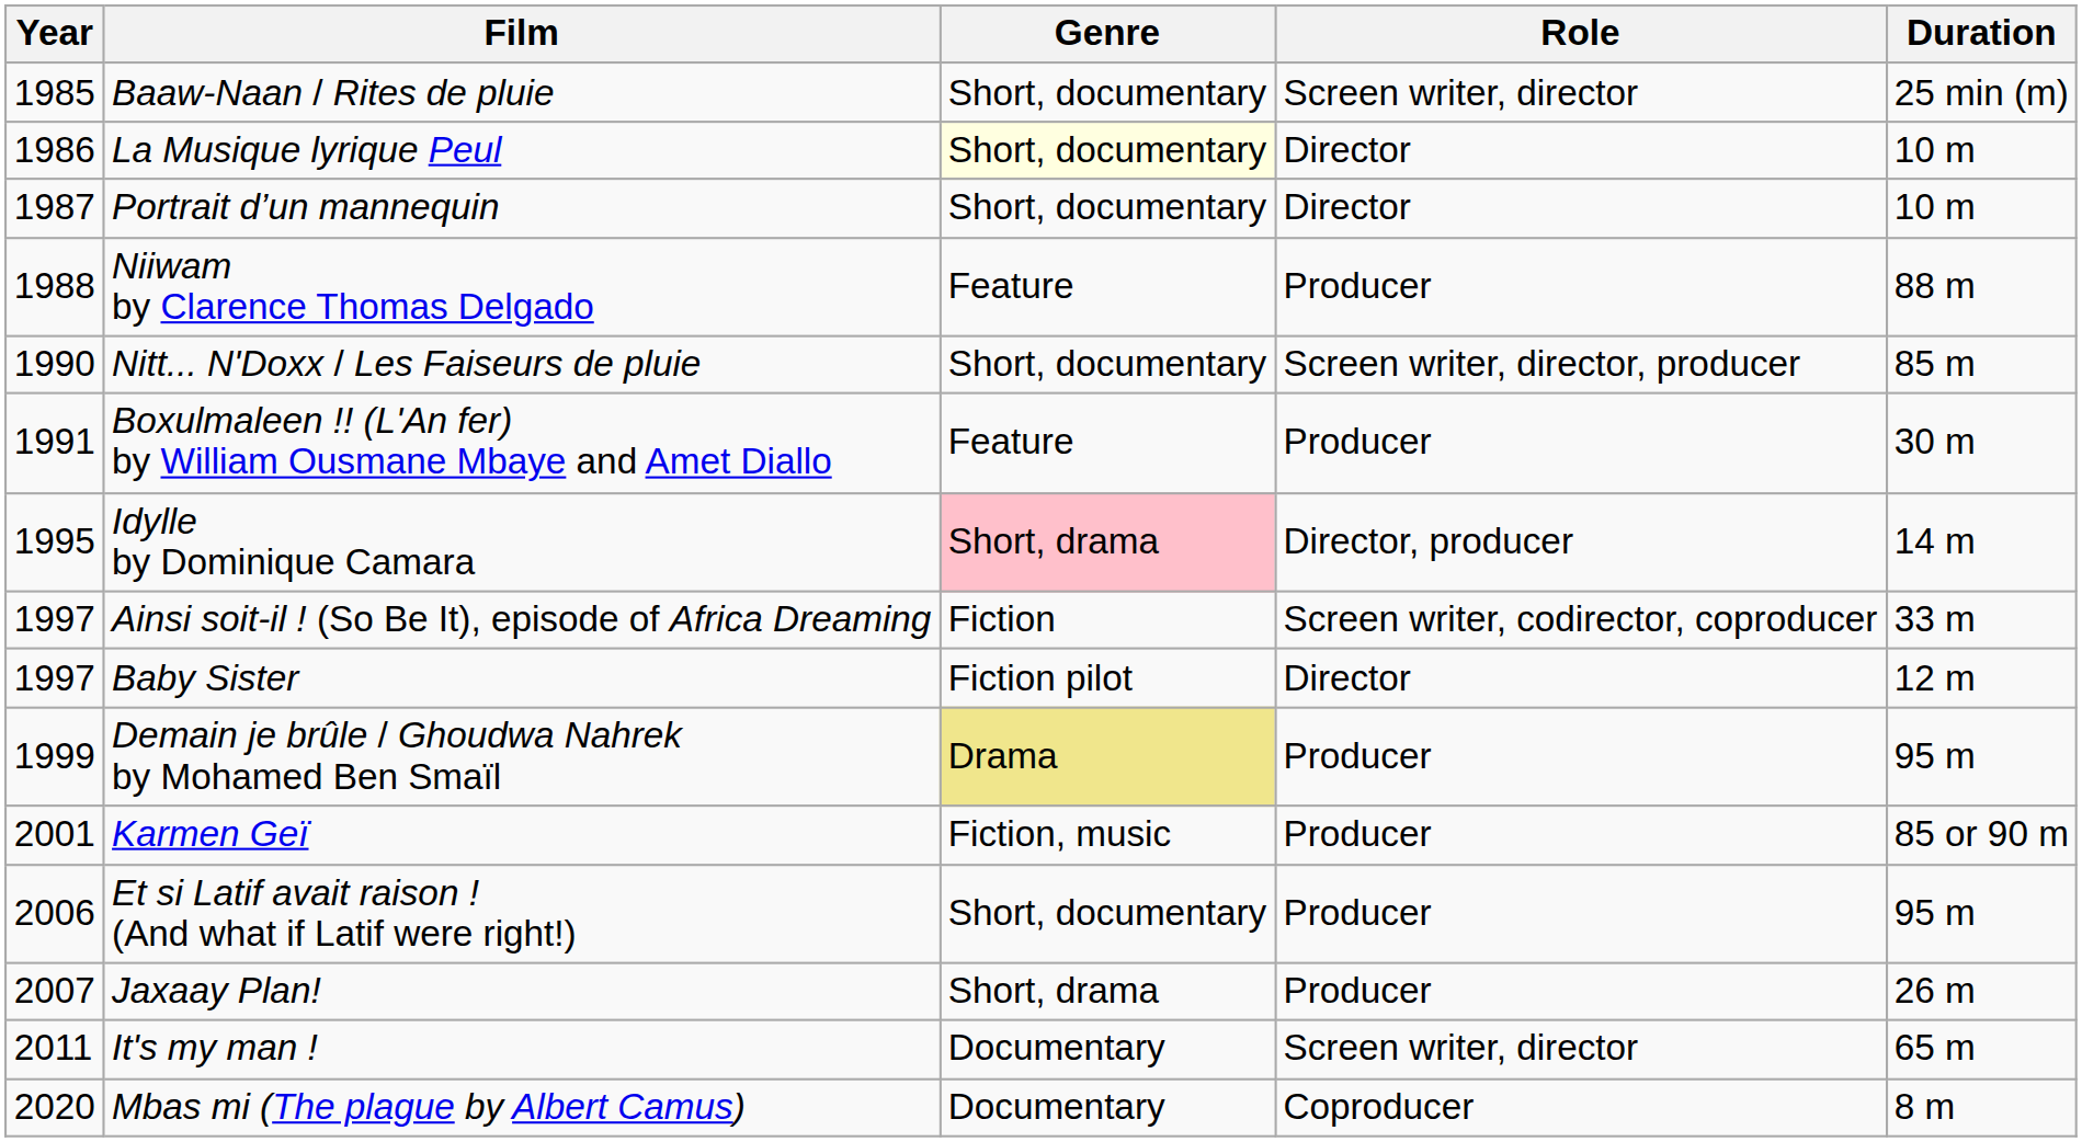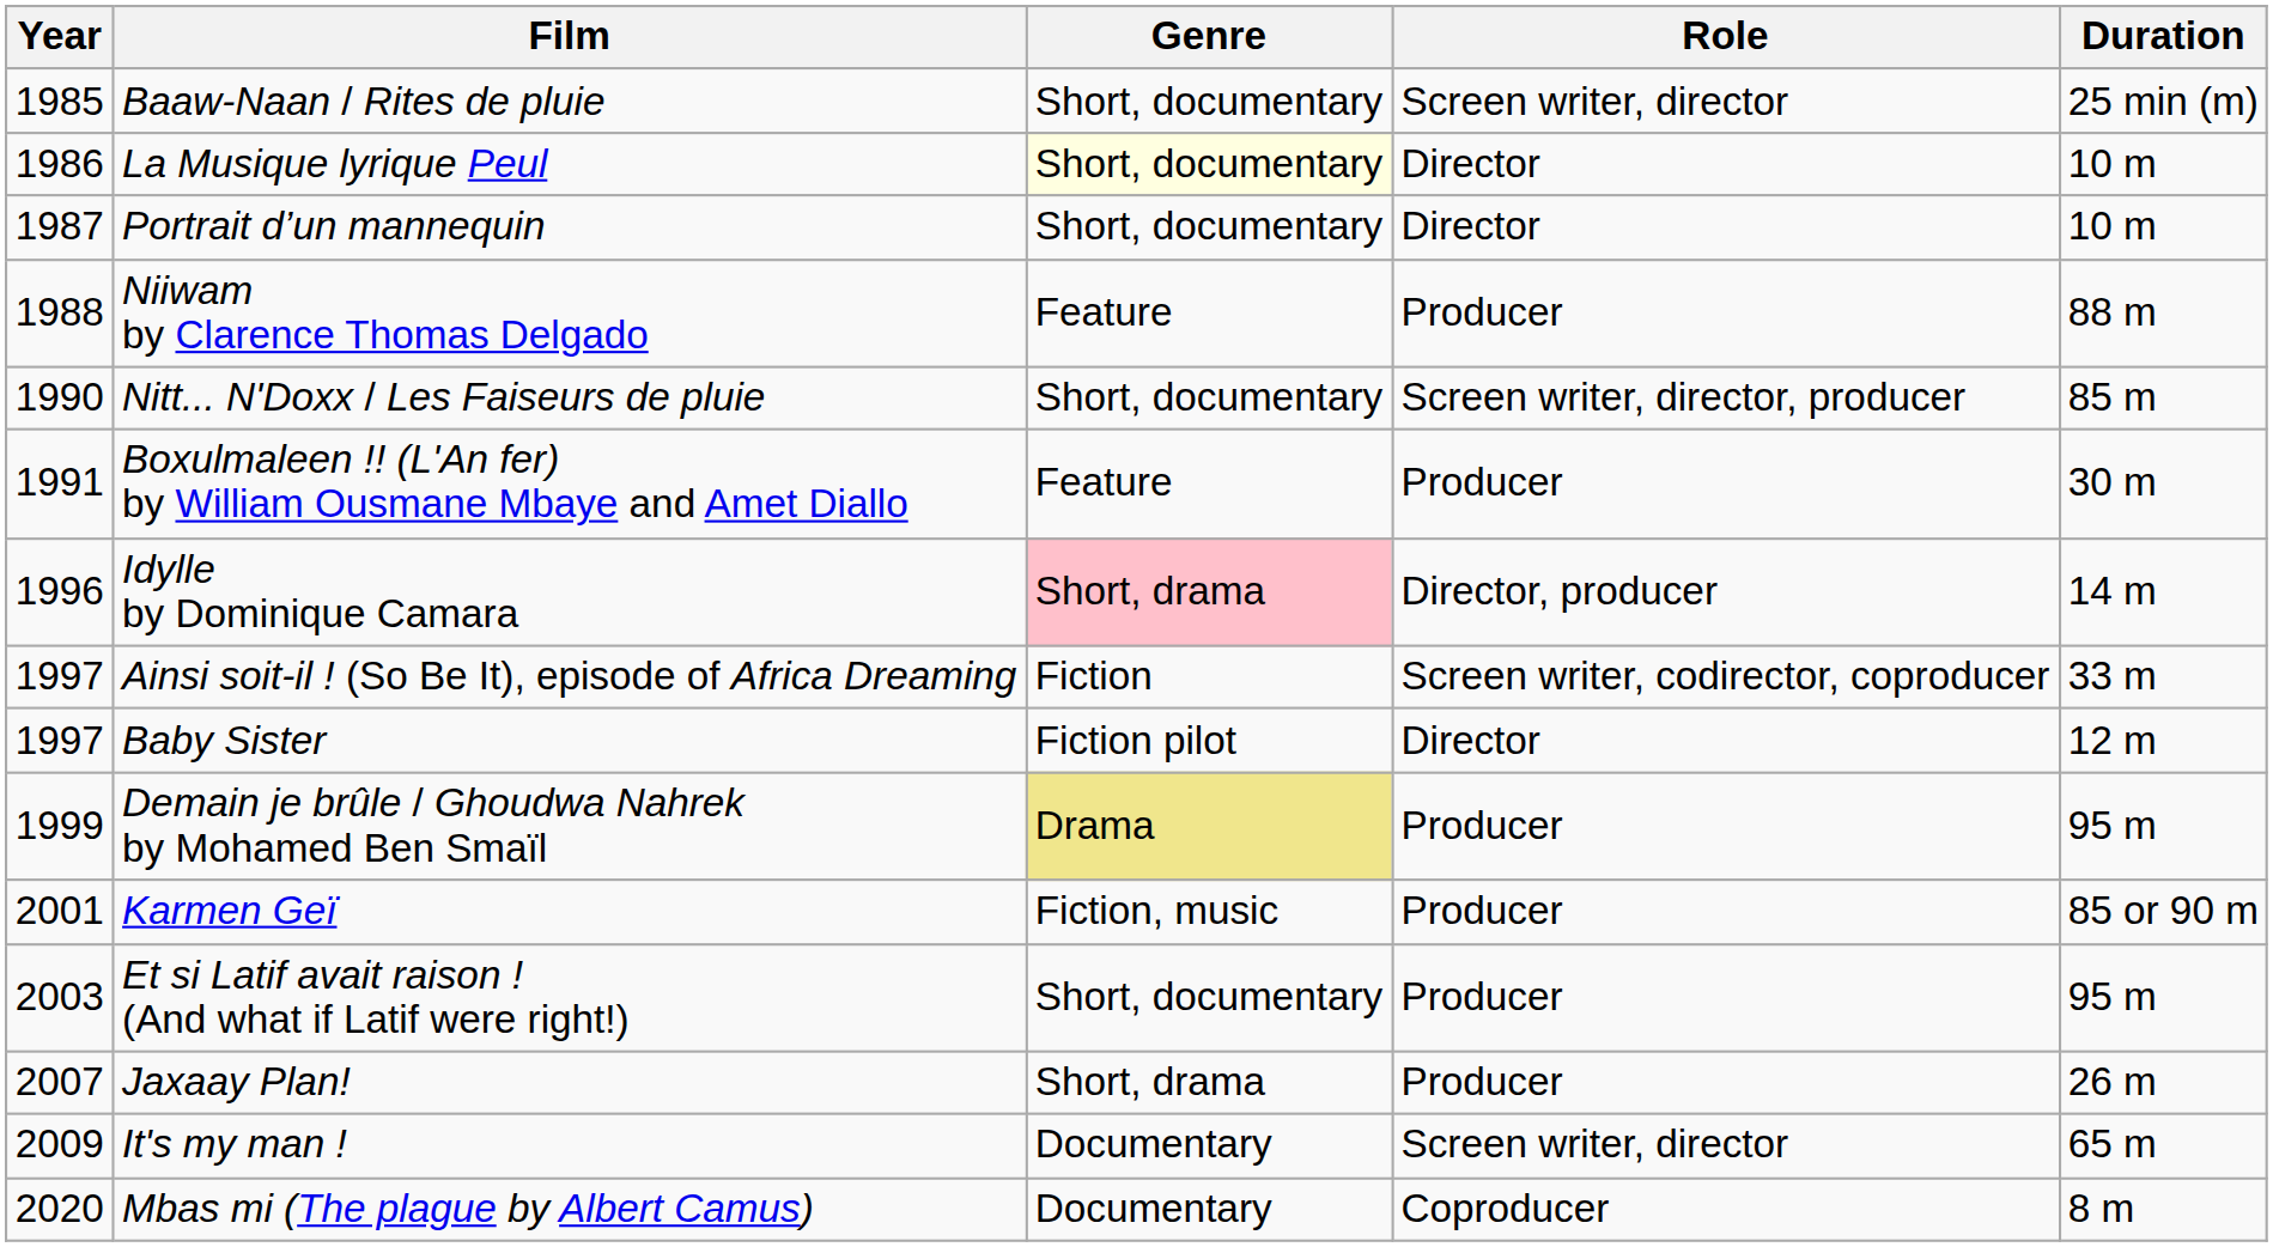Idylle by Dominique Camara | Year: 1995 -> 1996
Et si Latif avait raison ! (And what if Latif were right!) | Year: 2006 -> 2003
It's my man ! | Year: 2011 -> 2009
